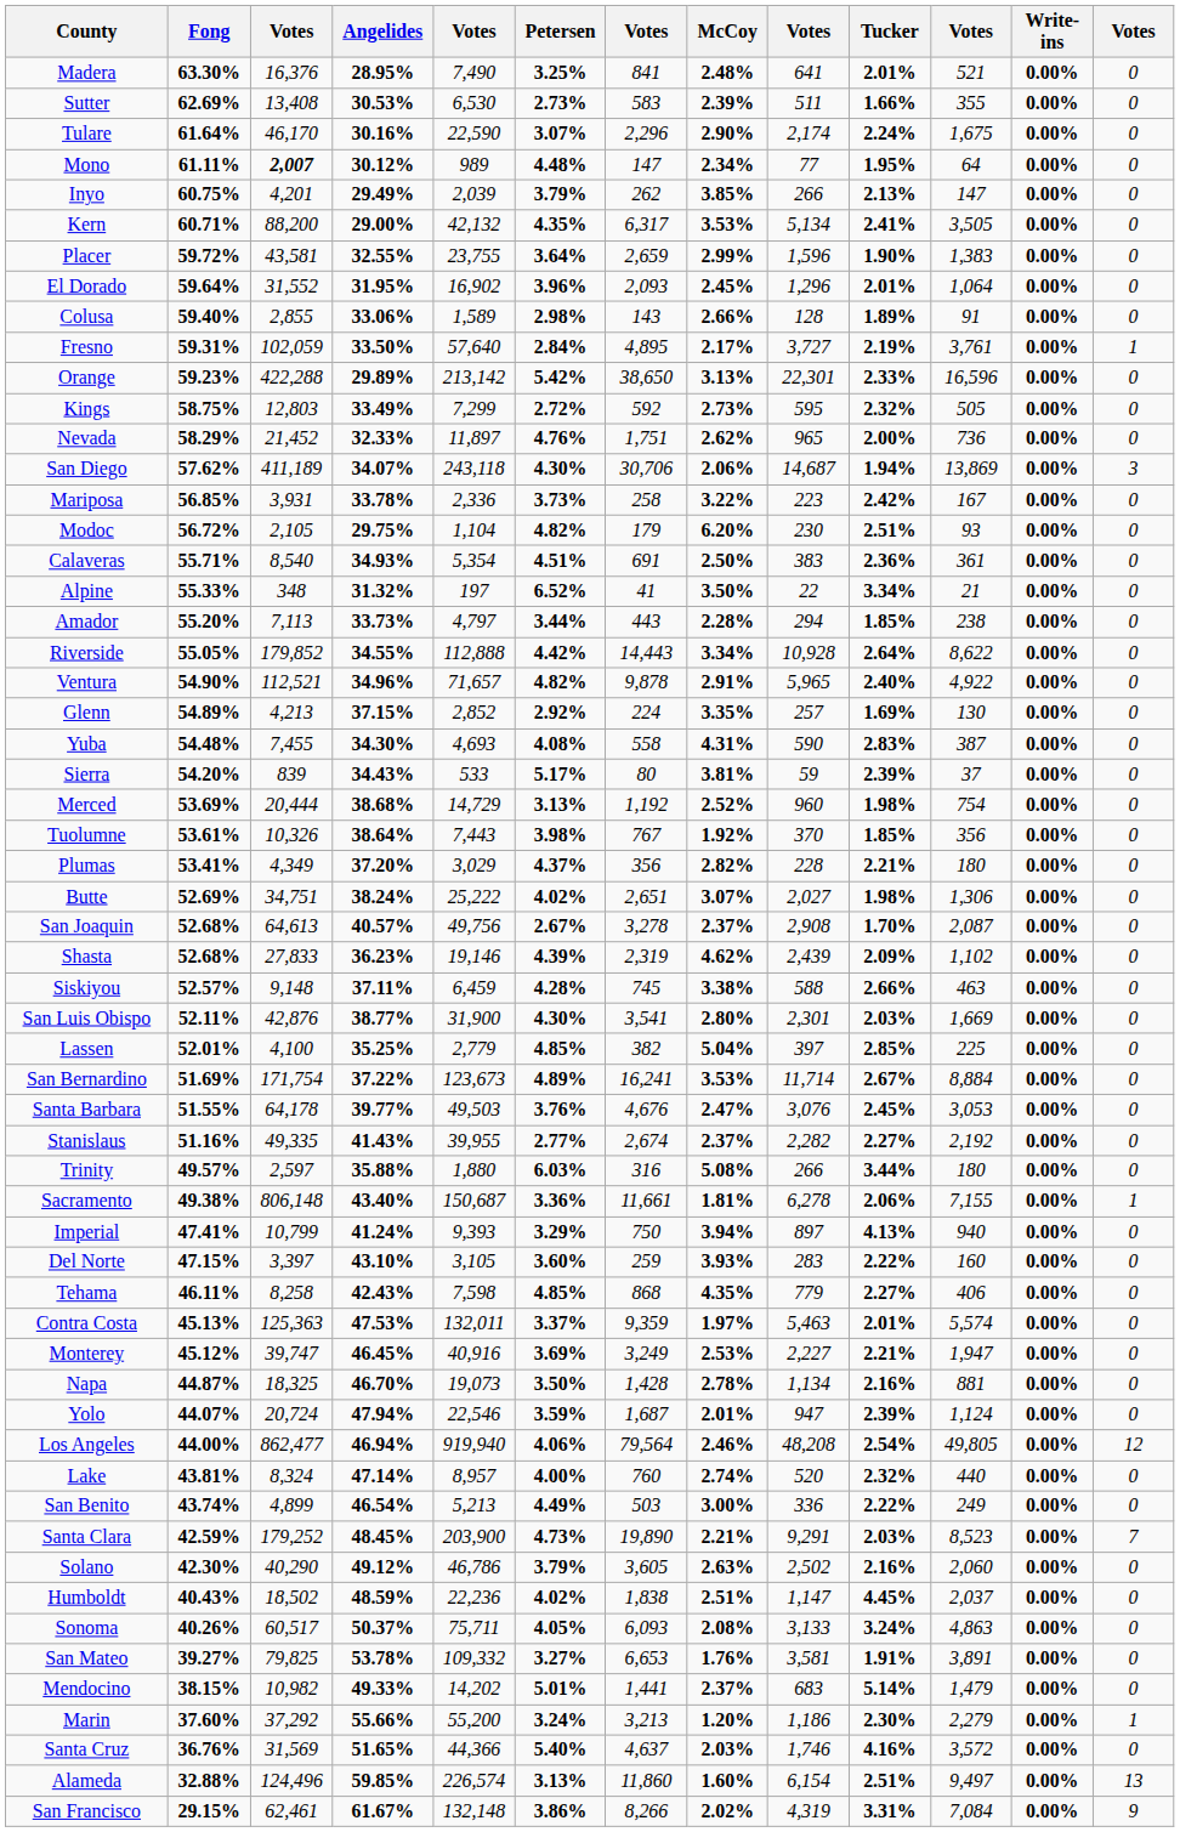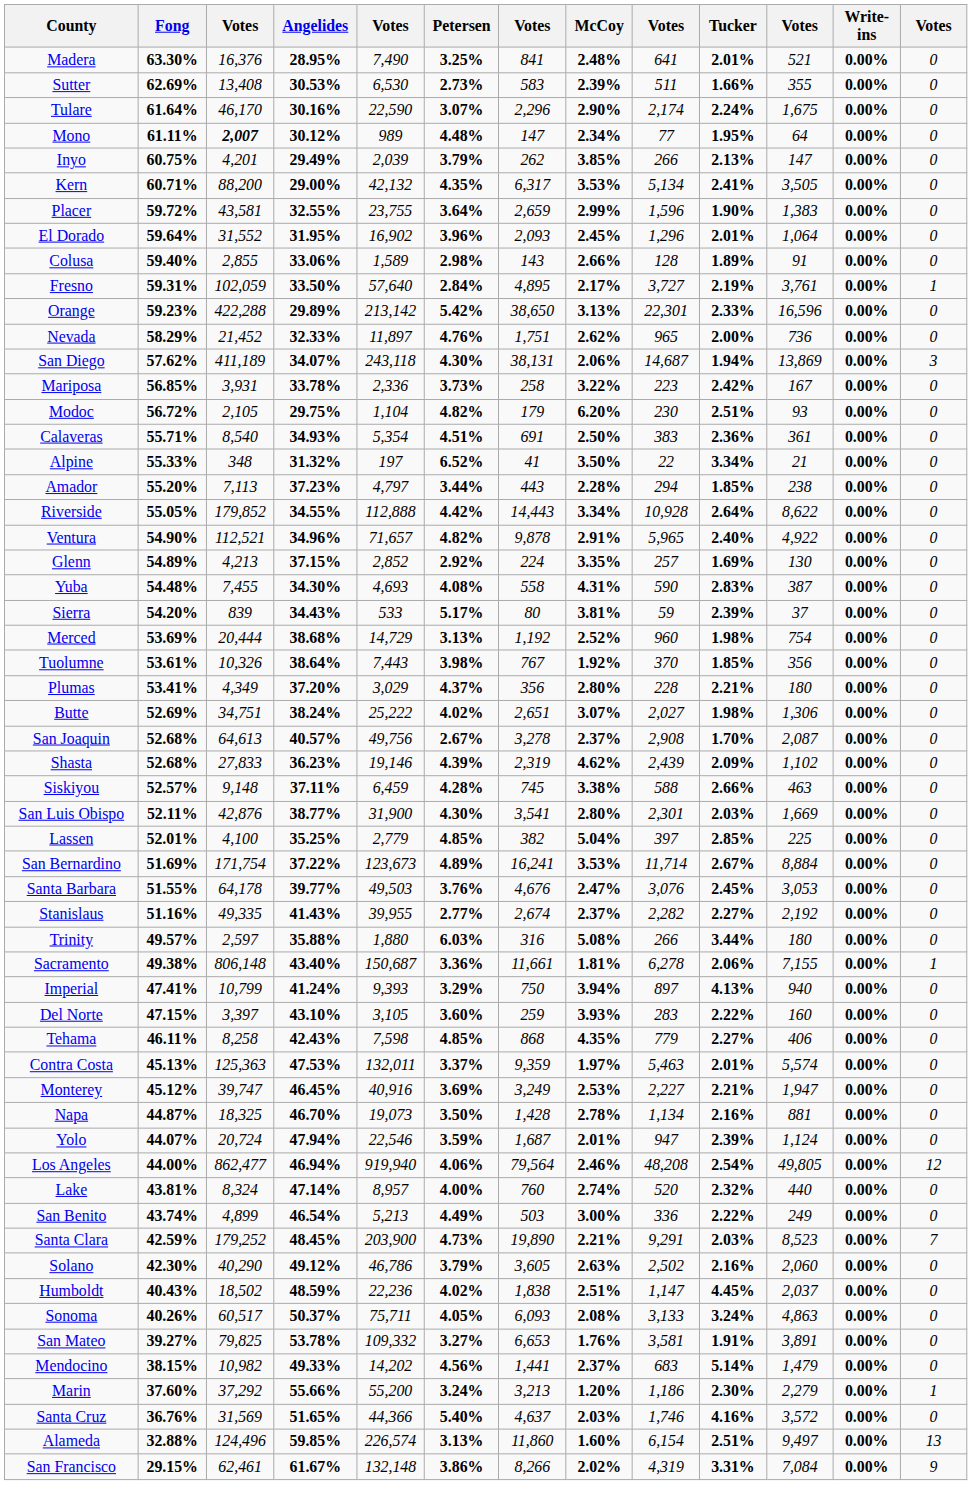- row: Kings | 58.75% | 12,803 | 33.49% | 7,299 | 2.72% | 592 | 2.73% | 595 | 2.32% | 505 | 0.00% | 0
San Diego | column 7: 30,706 -> 38,131
Amador | Angelides: 33.73% -> 37.23%
Plumas | McCoy: 2.82% -> 2.80%
Mendocino | Petersen: 5.01% -> 4.56%
